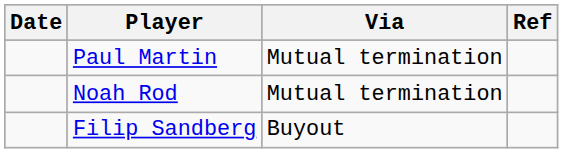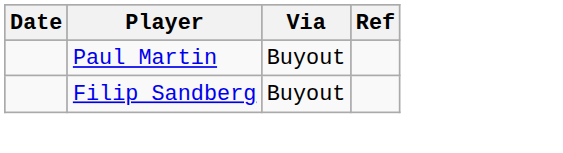Paul Martin | Via: Mutual termination -> Buyout
- row: Noah Rod | Mutual termination
